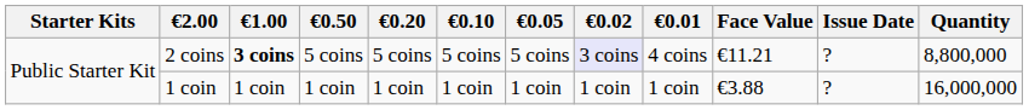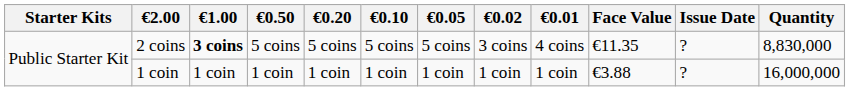2 coins | €0.02: lavender background -> no background
2 coins | Face Value: €11.21 -> €11.35
2 coins | Quantity: 8,800,000 -> 8,830,000
